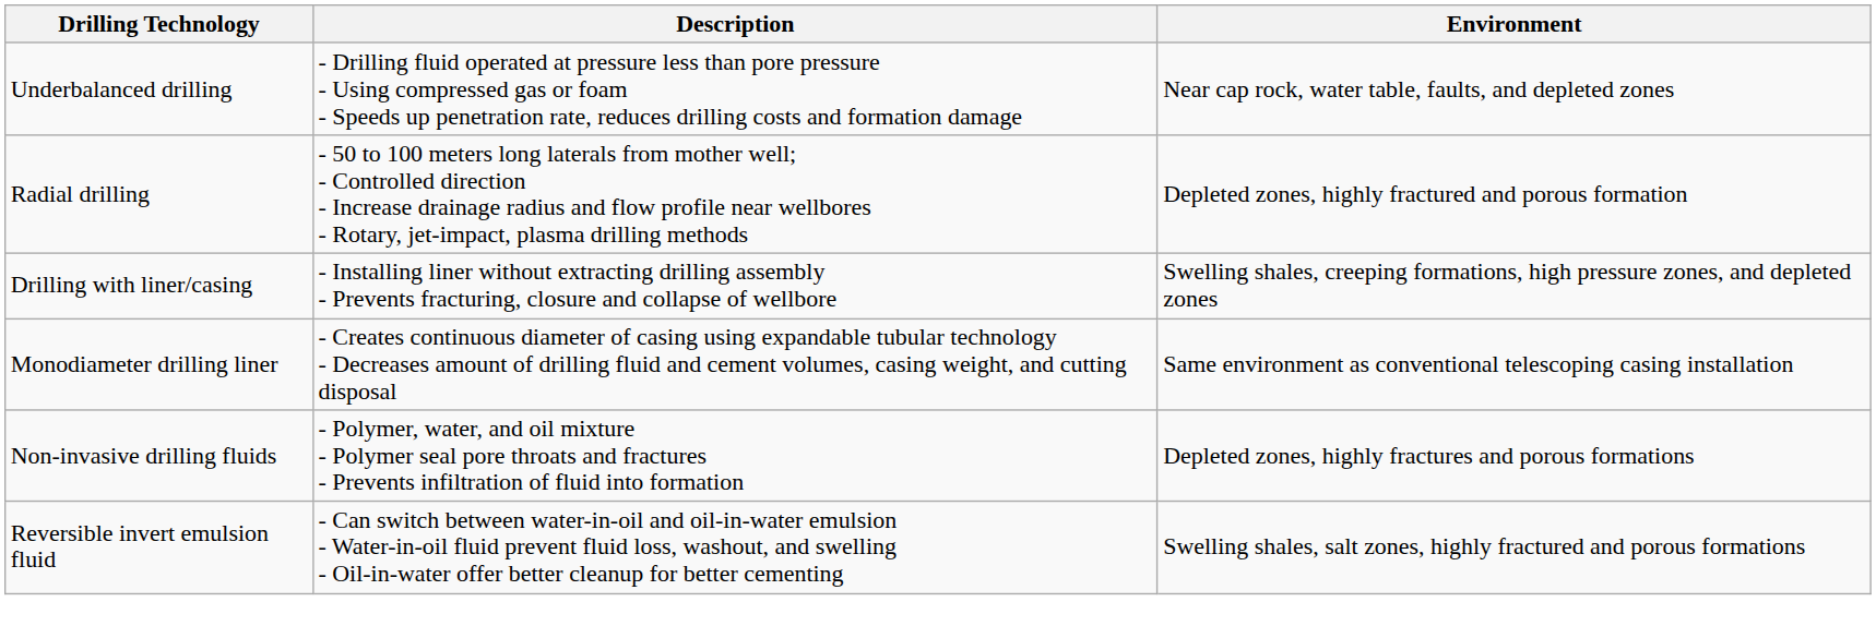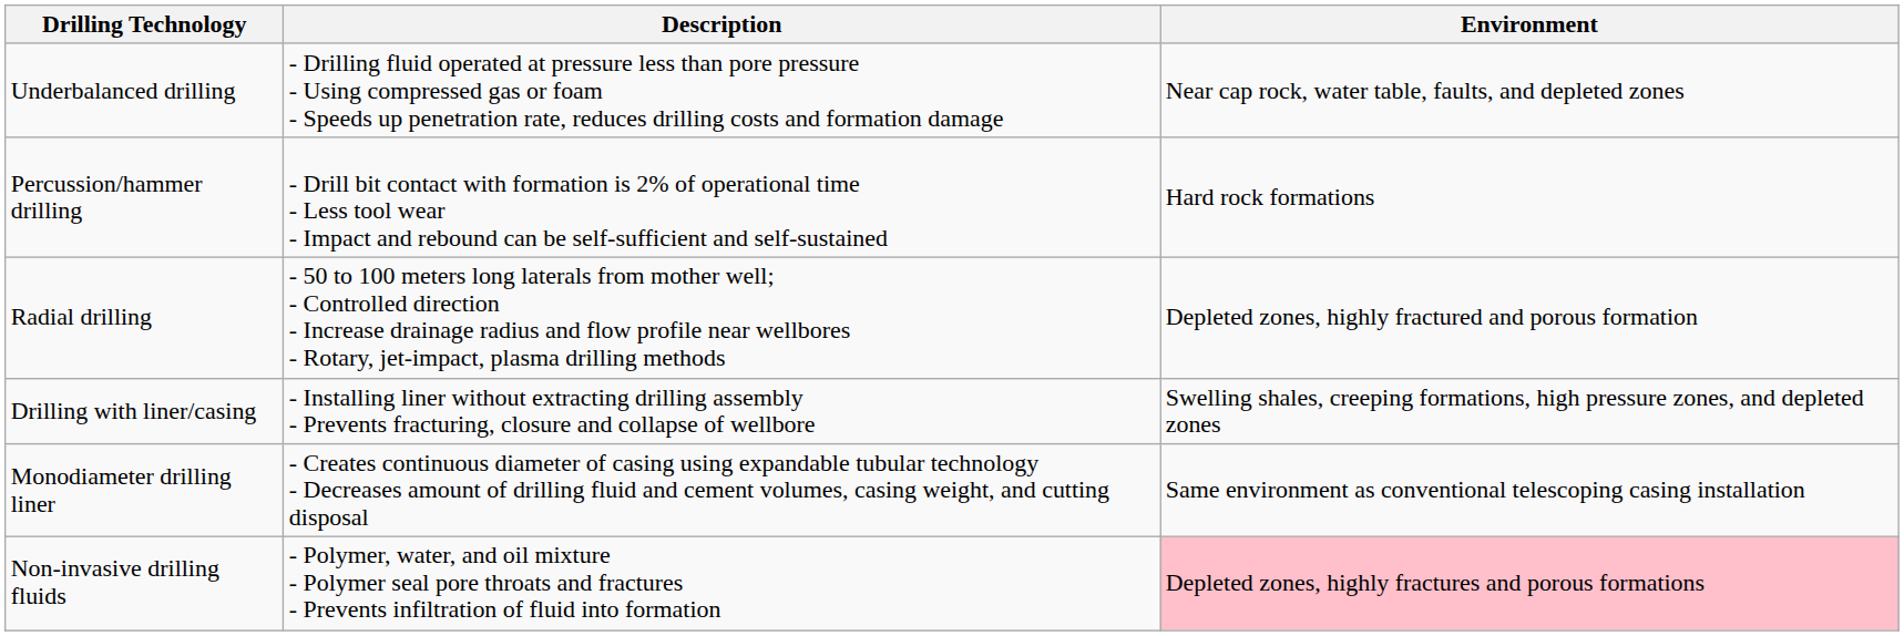+ row: Percussion/hammer drilling | - Drill bit contact with formation is 2% of operational time - Less tool wear - Impact and rebound can be self-sufficient and self-sustained | Hard rock formations
Non-invasive drilling fluids | Environment: no background -> pink background
- row: Reversible invert emulsion fluid | - Can switch between water-in-oil and oil-in-water emulsion - Water-in-oil fluid prevent fluid loss, washout, and swelling - Oil-in-water offer better cleanup for better cementing | Swelling shales, salt zones, highly fractured and porous formations
